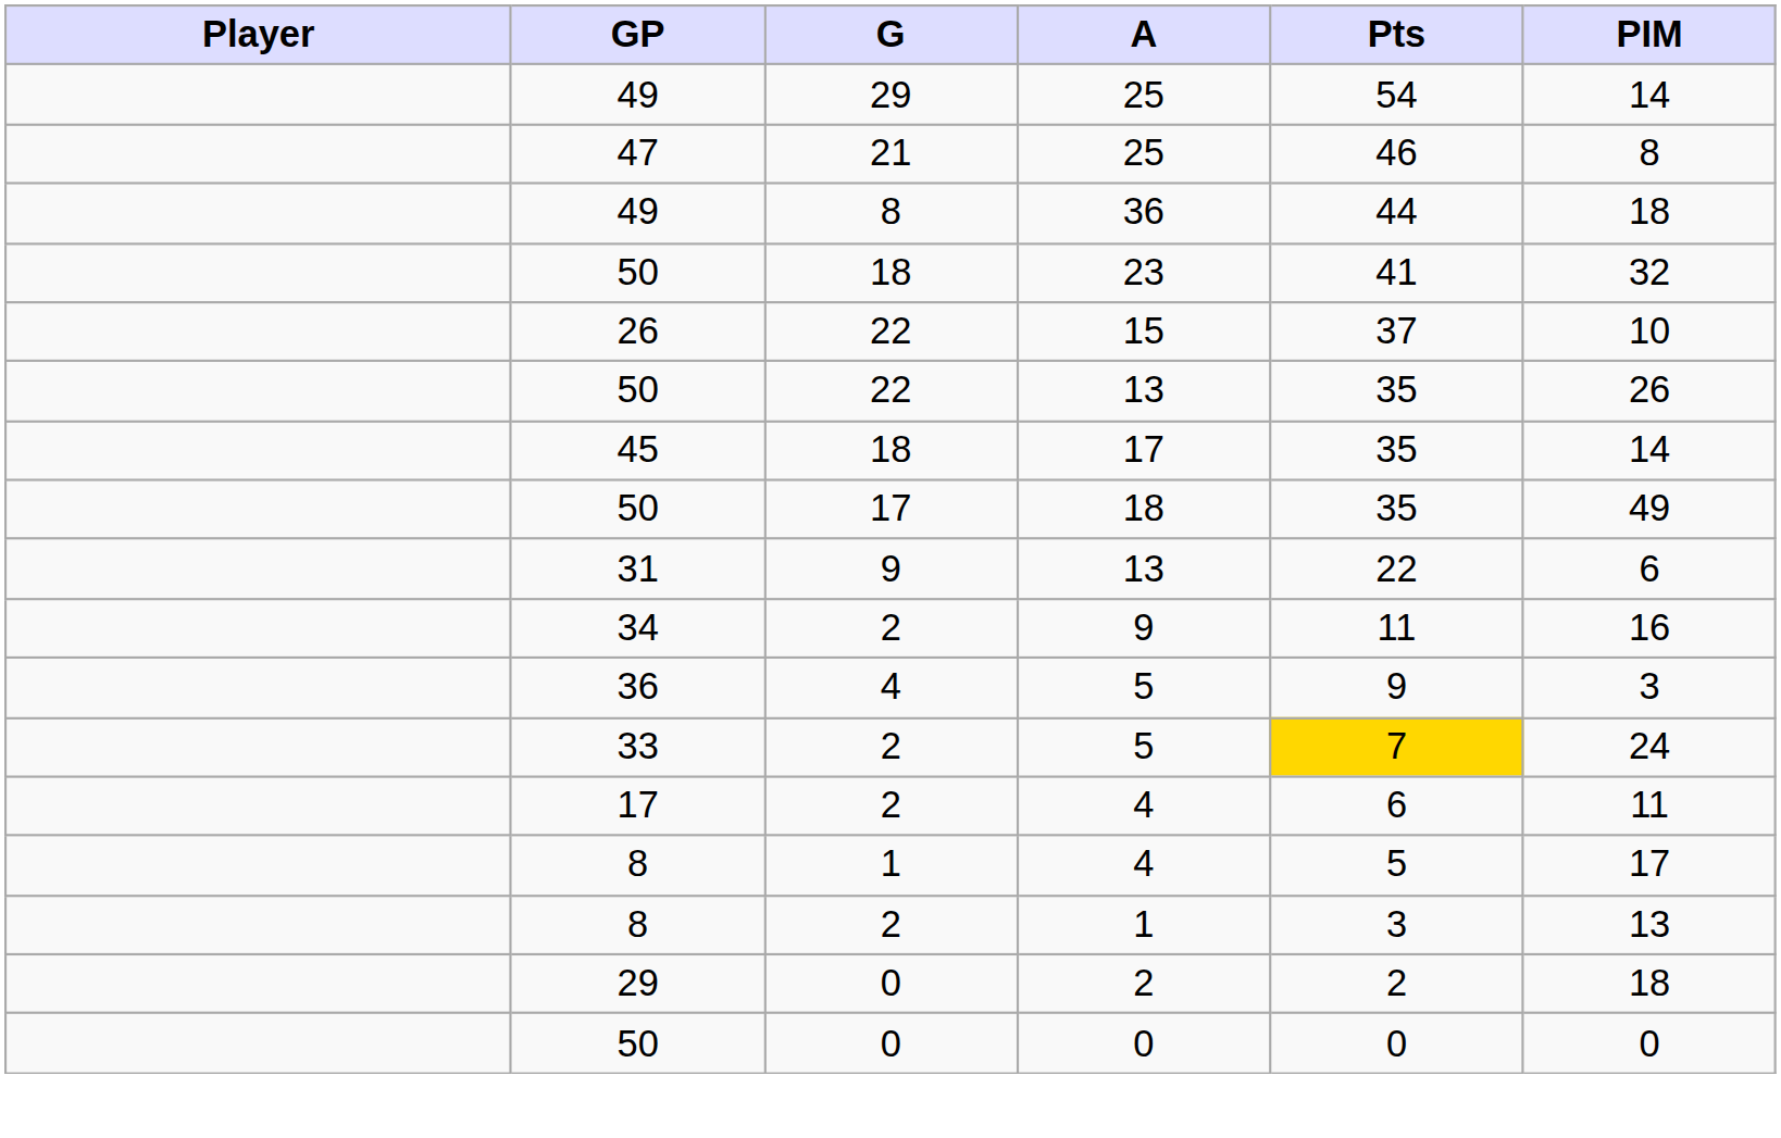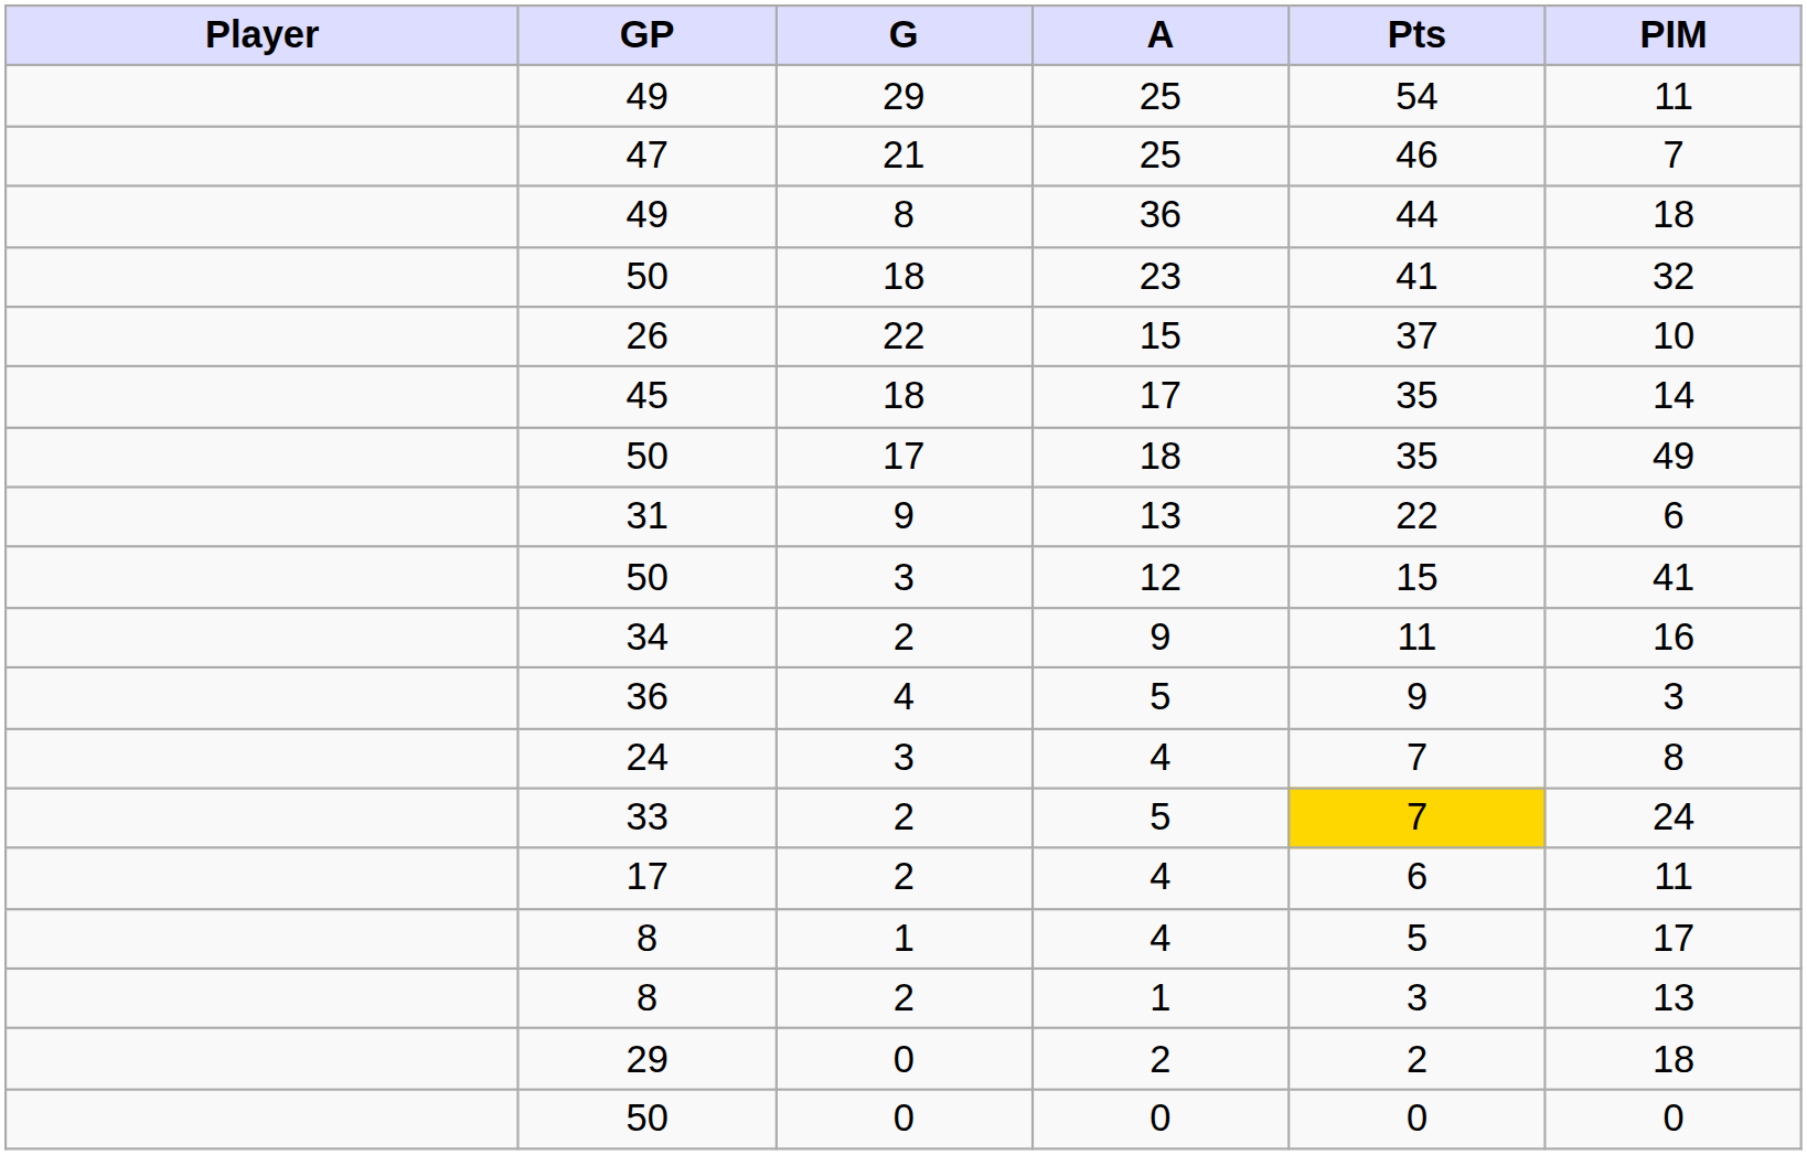49 / 25 | PIM: 14 -> 11
47 / 25 | PIM: 8 -> 7
- row: 50 | 22 | 13 | 35 | 26
+ row: 50 | 3 | 12 | 15 | 41
+ row: 24 | 3 | 4 | 7 | 8
